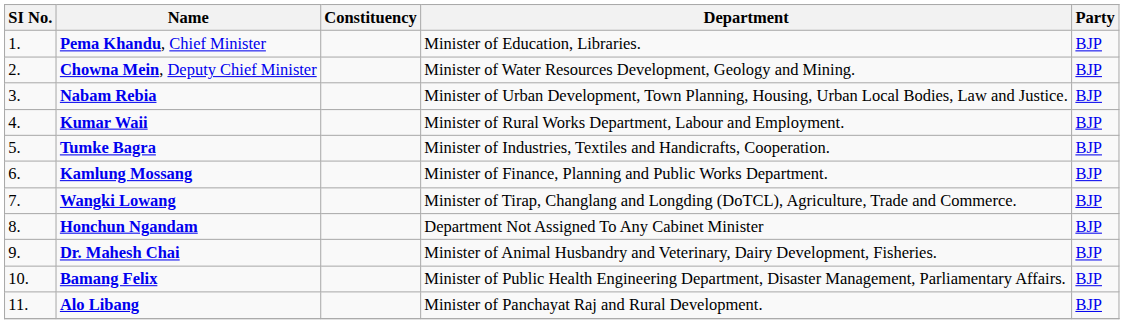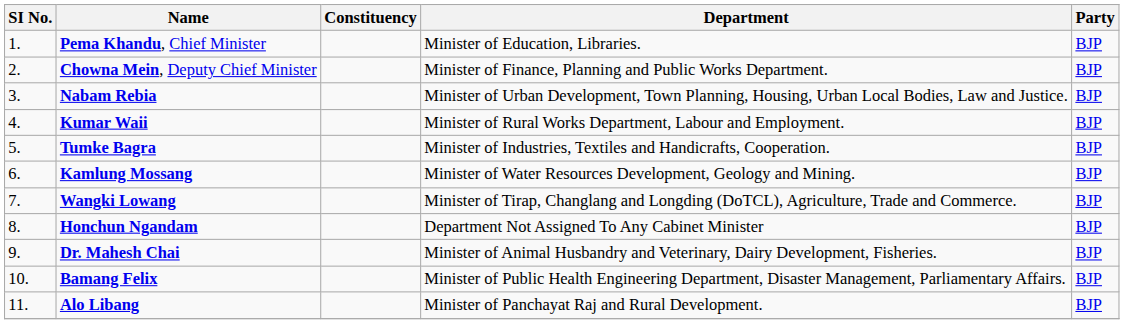Chowna Mein, Deputy Chief Minister | Department: Minister of Water Resources Development, Geology and Mining. -> Minister of Finance, Planning and Public Works Department.
Kamlung Mossang | Department: Minister of Finance, Planning and Public Works Department. -> Minister of Water Resources Development, Geology and Mining.
